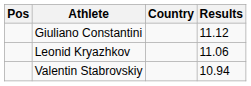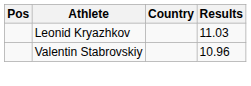- row: Giuliano Constantini | 11.12
Leonid Kryazhkov | Results: 11.06 -> 11.03
Valentin Stabrovskiy | Results: 10.94 -> 10.96
